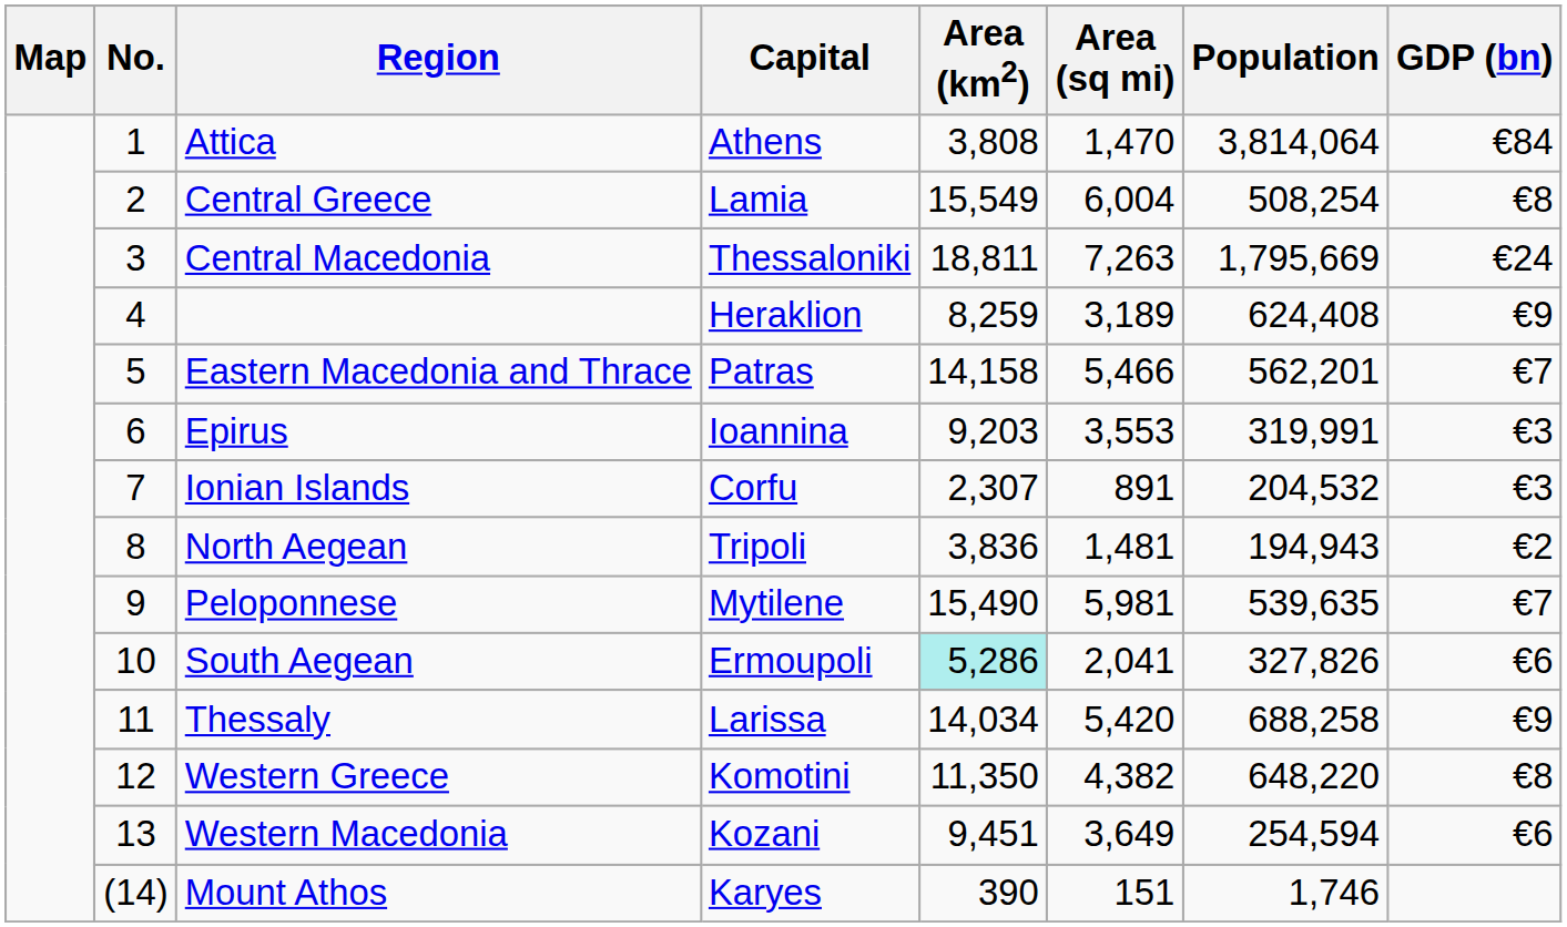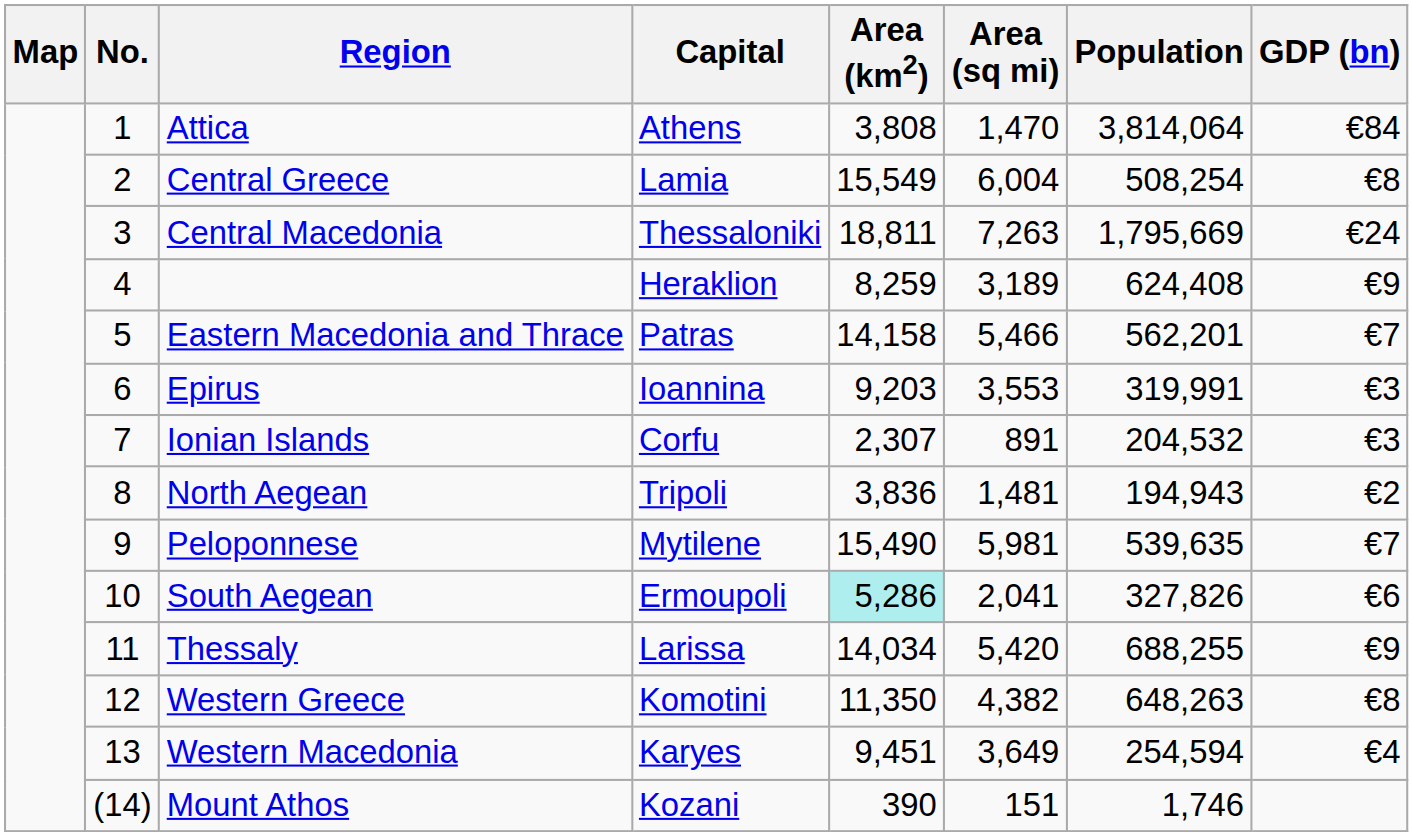Thessaly | Population: 688,258 -> 688,255
Western Greece | Population: 648,220 -> 648,263
Western Macedonia | Capital: Kozani -> Karyes
Western Macedonia | GDP (bn): €6 -> €4
Mount Athos | Capital: Karyes -> Kozani
